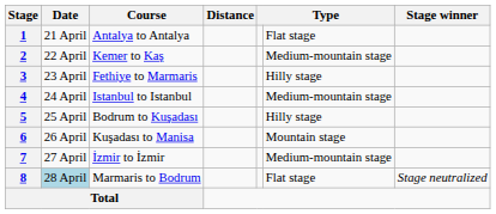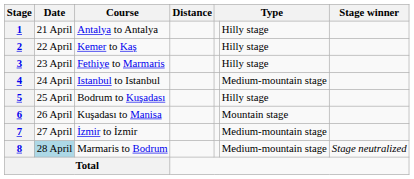1 | column 6: Flat stage -> Hilly stage
2 | column 6: Medium-mountain stage -> Hilly stage
8 | column 6: Flat stage -> Medium-mountain stage
